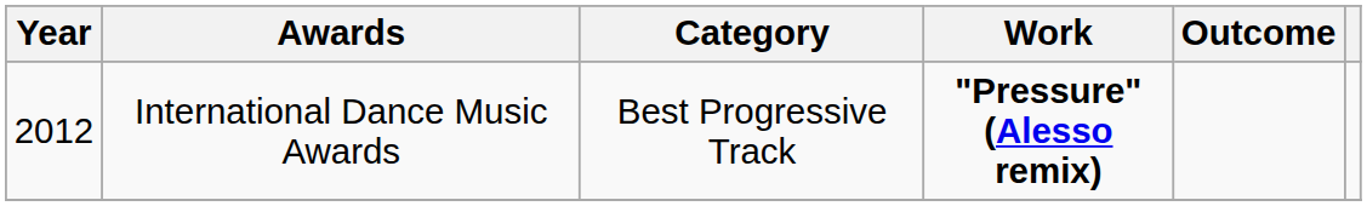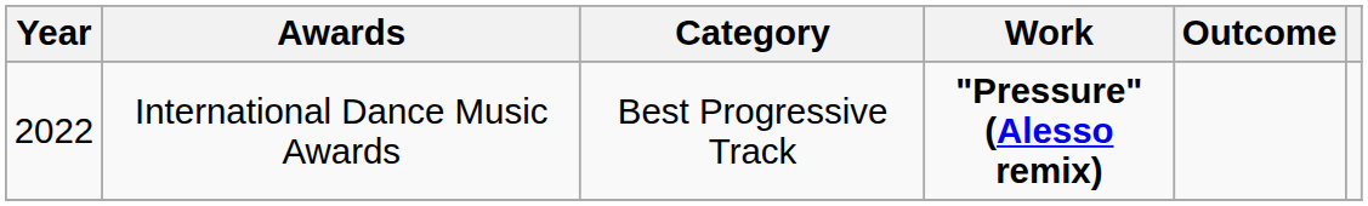International Dance Music Awards | Year: 2012 -> 2022
